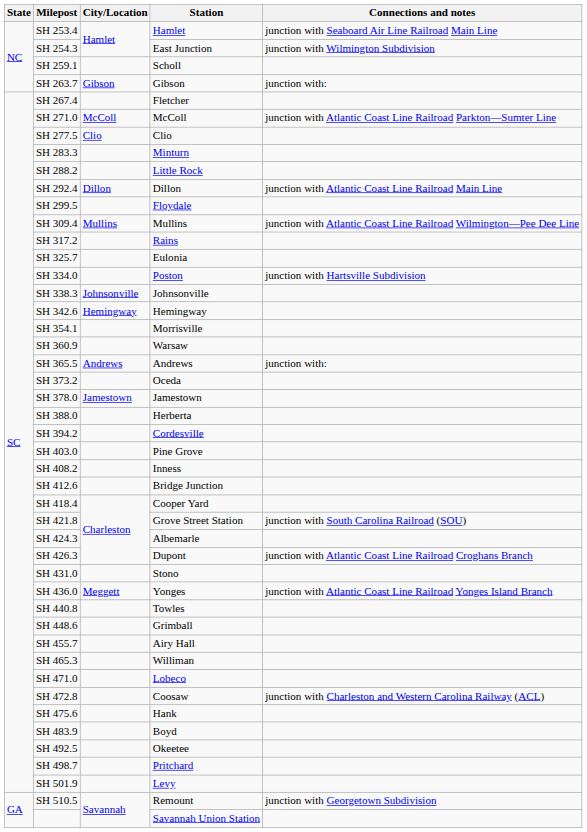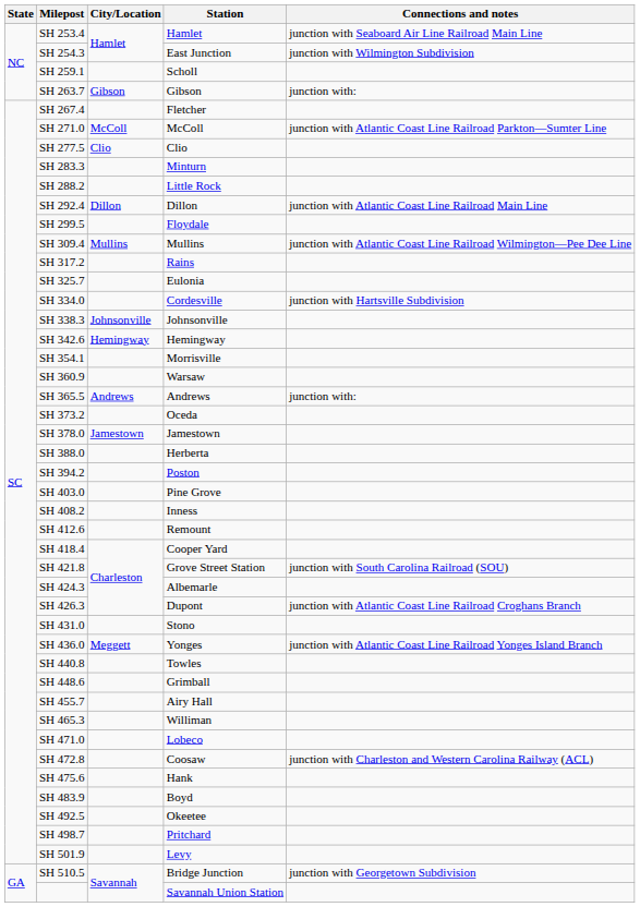SH 334.0 | Station: Poston -> Cordesville
SH 394.2 | Station: Cordesville -> Poston
SH 412.6 | Station: Bridge Junction -> Remount
SH 510.5 | Station: Remount -> Bridge Junction
